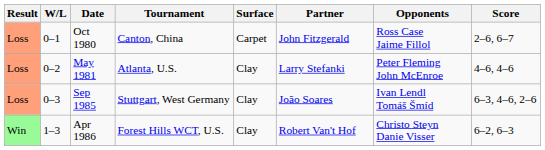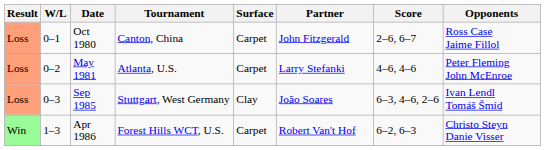columns swapped: Opponents <-> Score
May 1981 | Surface: Clay -> Carpet
Apr 1986 | Surface: Clay -> Carpet
